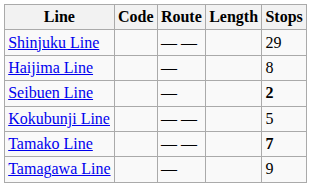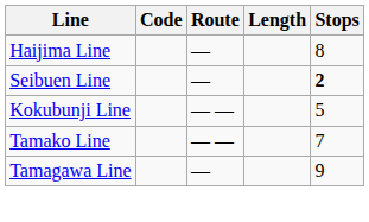- row: Shinjuku Line | — — | 29
Tamako Line | Stops: bold -> normal
